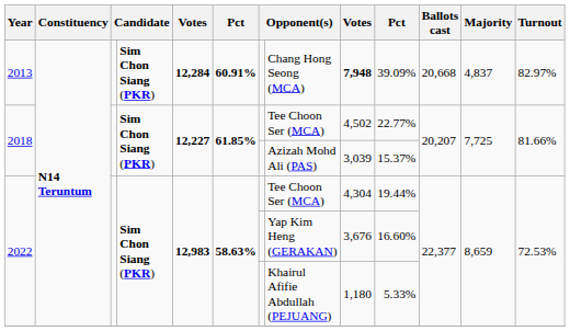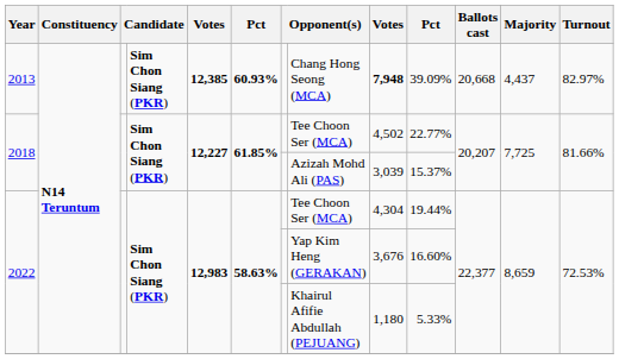2013 | column 5: 12,284 -> 12,385
2013 | column 6: 60.91% -> 60.93%
2013 | Majority: 4,837 -> 4,437
